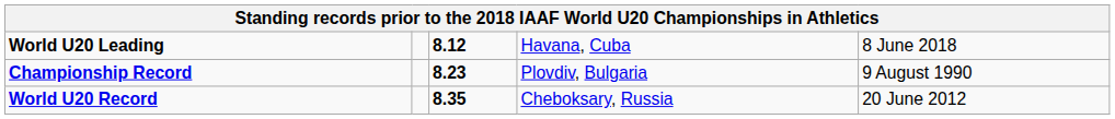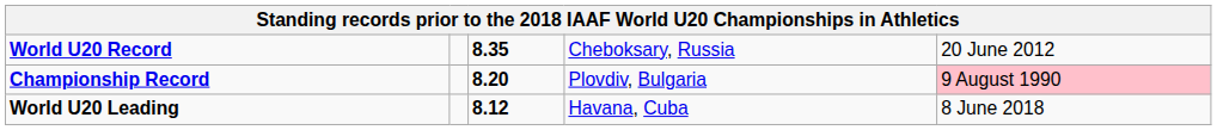rows swapped: World U20 Record <-> World U20 Leading
Championship Record | column 3: 8.23 -> 8.20
Championship Record | column 5: no background -> pink background
